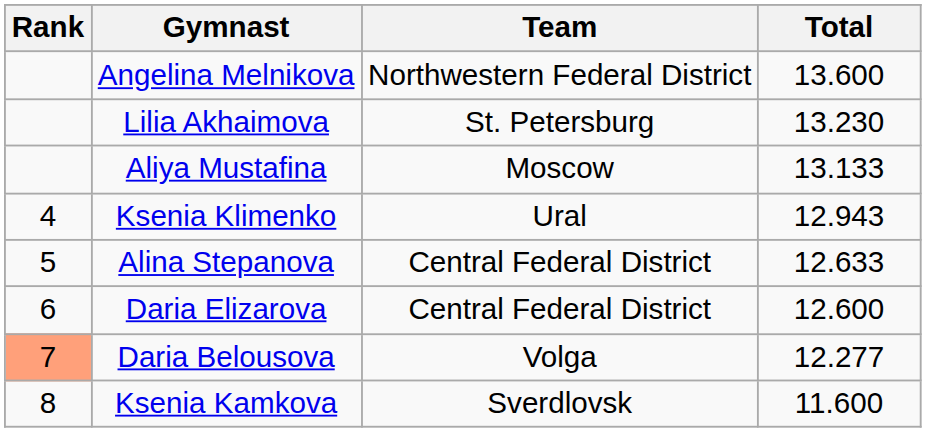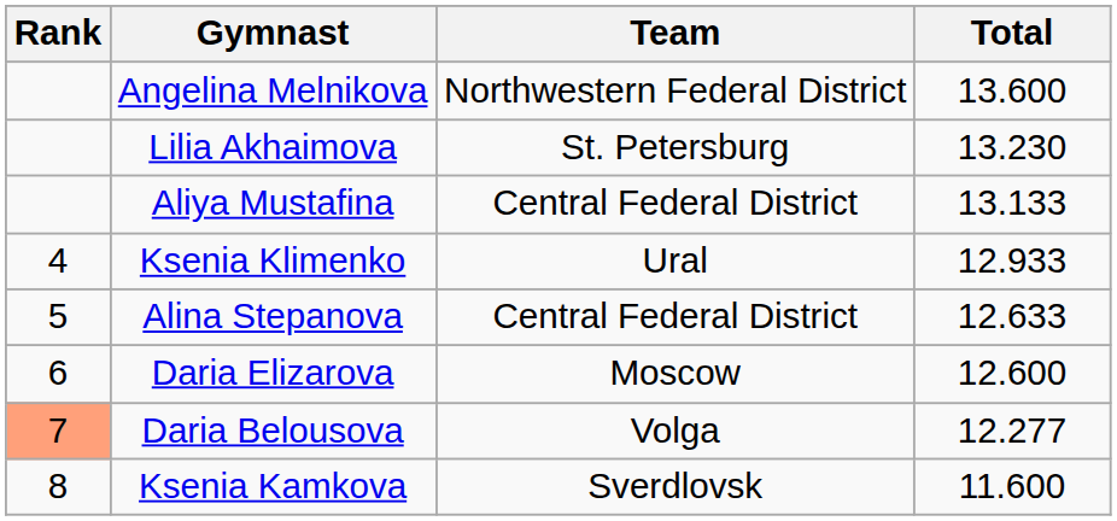Aliya Mustafina | Team: Moscow -> Central Federal District
Ksenia Klimenko | Total: 12.943 -> 12.933
Daria Elizarova | Team: Central Federal District -> Moscow
